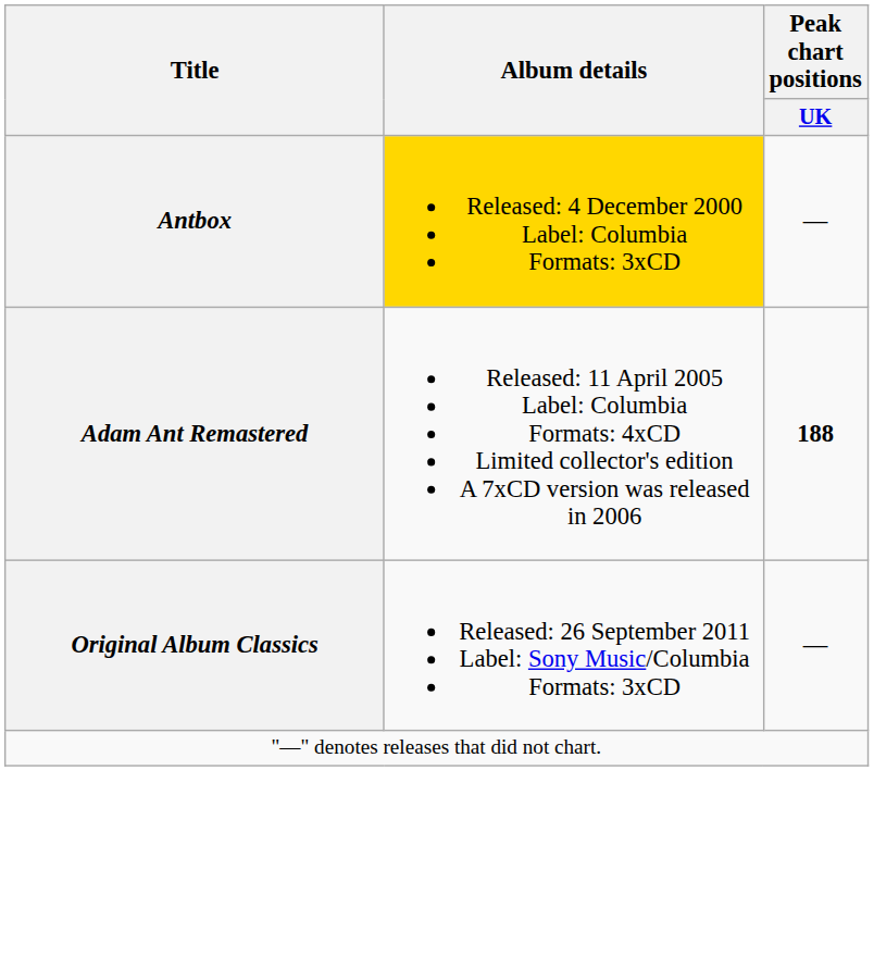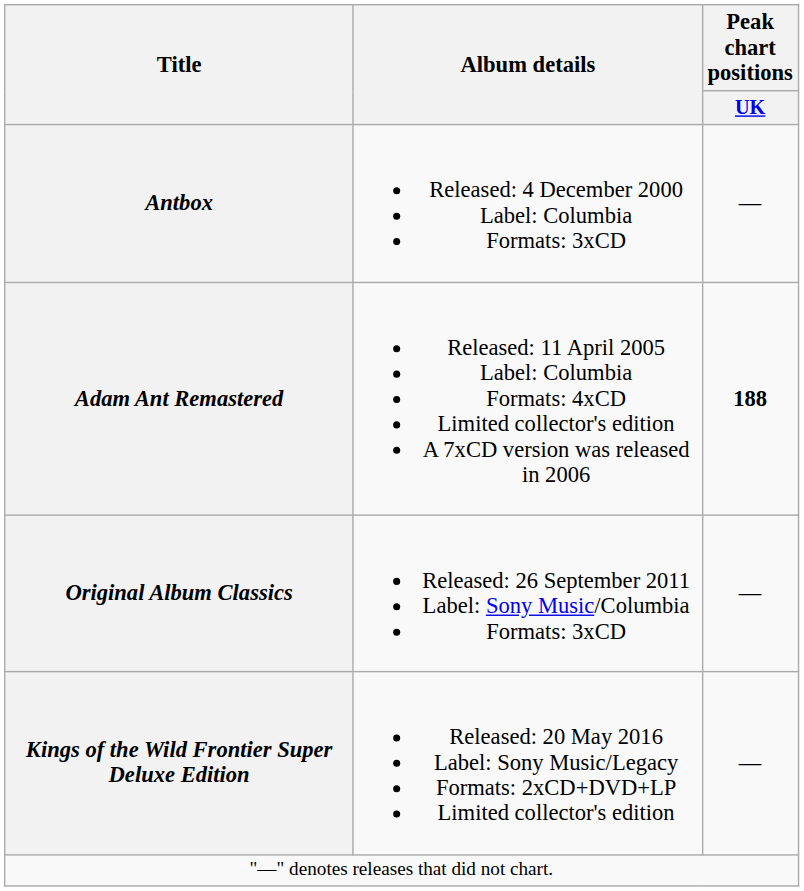Antbox | Album details: gold background -> no background
+ row: Kings of the Wild Frontier Super Deluxe Edition | Released: 20 May 2016 Label: Sony Music/Legacy Formats: 2xCD+DVD+LP Limited collector's edition | —
